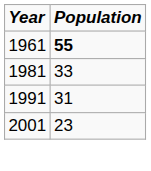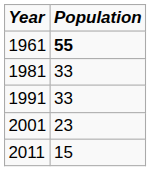1991 | Population: 31 -> 33
+ row: 2011 | 15
